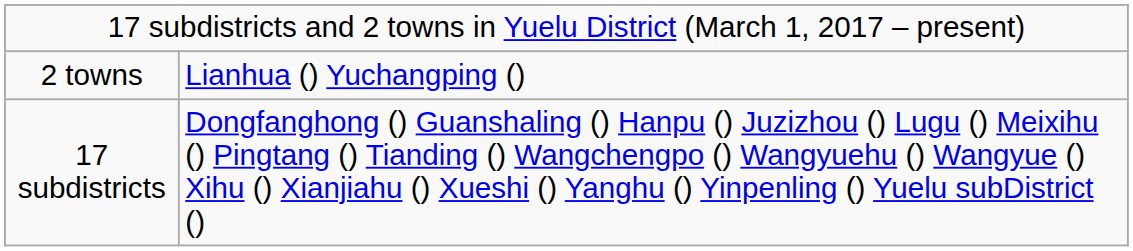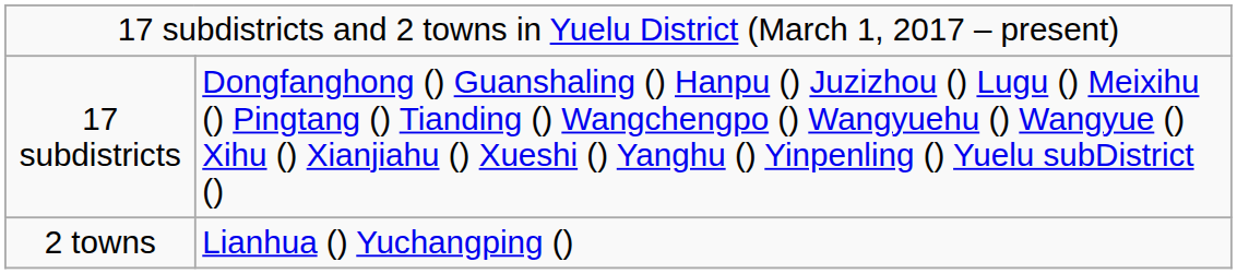rows swapped: 17 subdistricts <-> 2 towns
